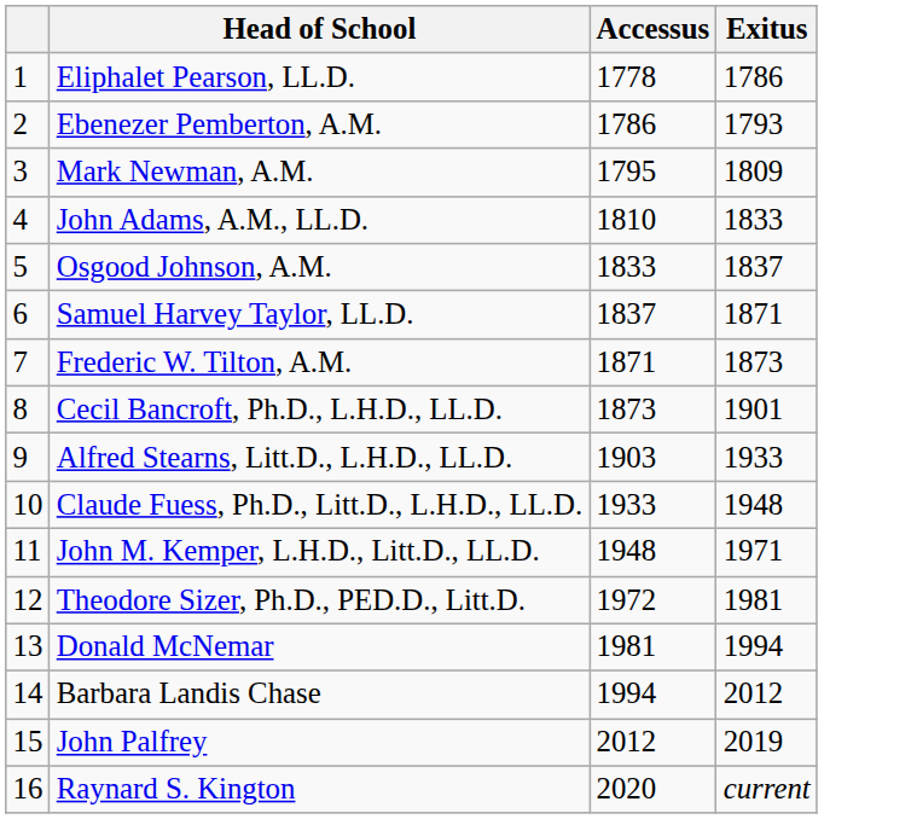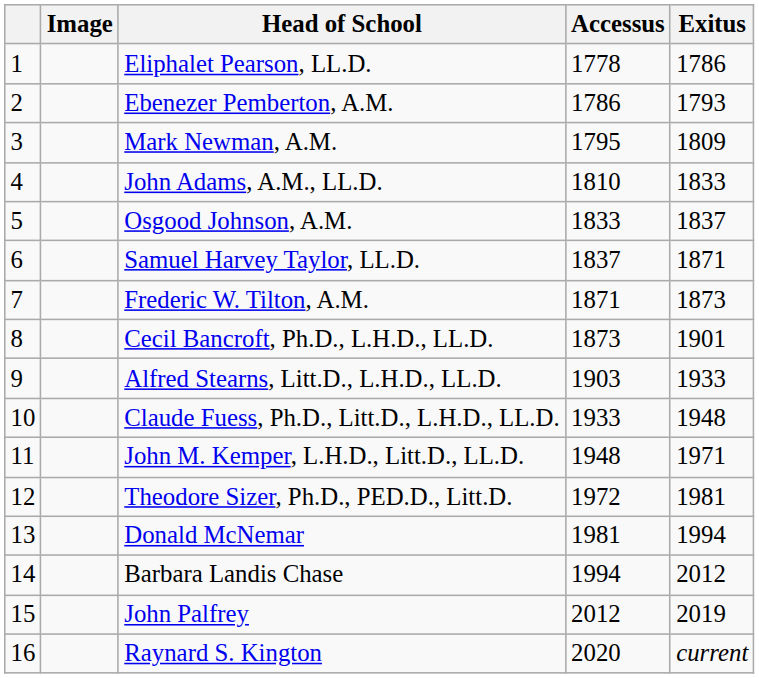+ column: Image
